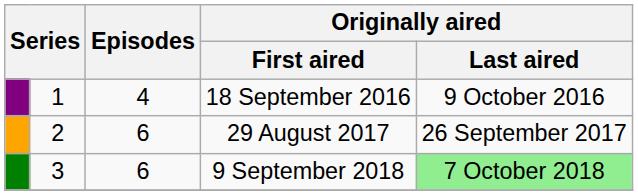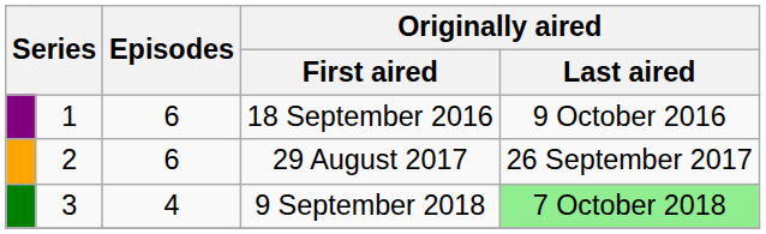18 September 2016 | Episodes: 4 -> 6
9 September 2018 | Episodes: 6 -> 4
